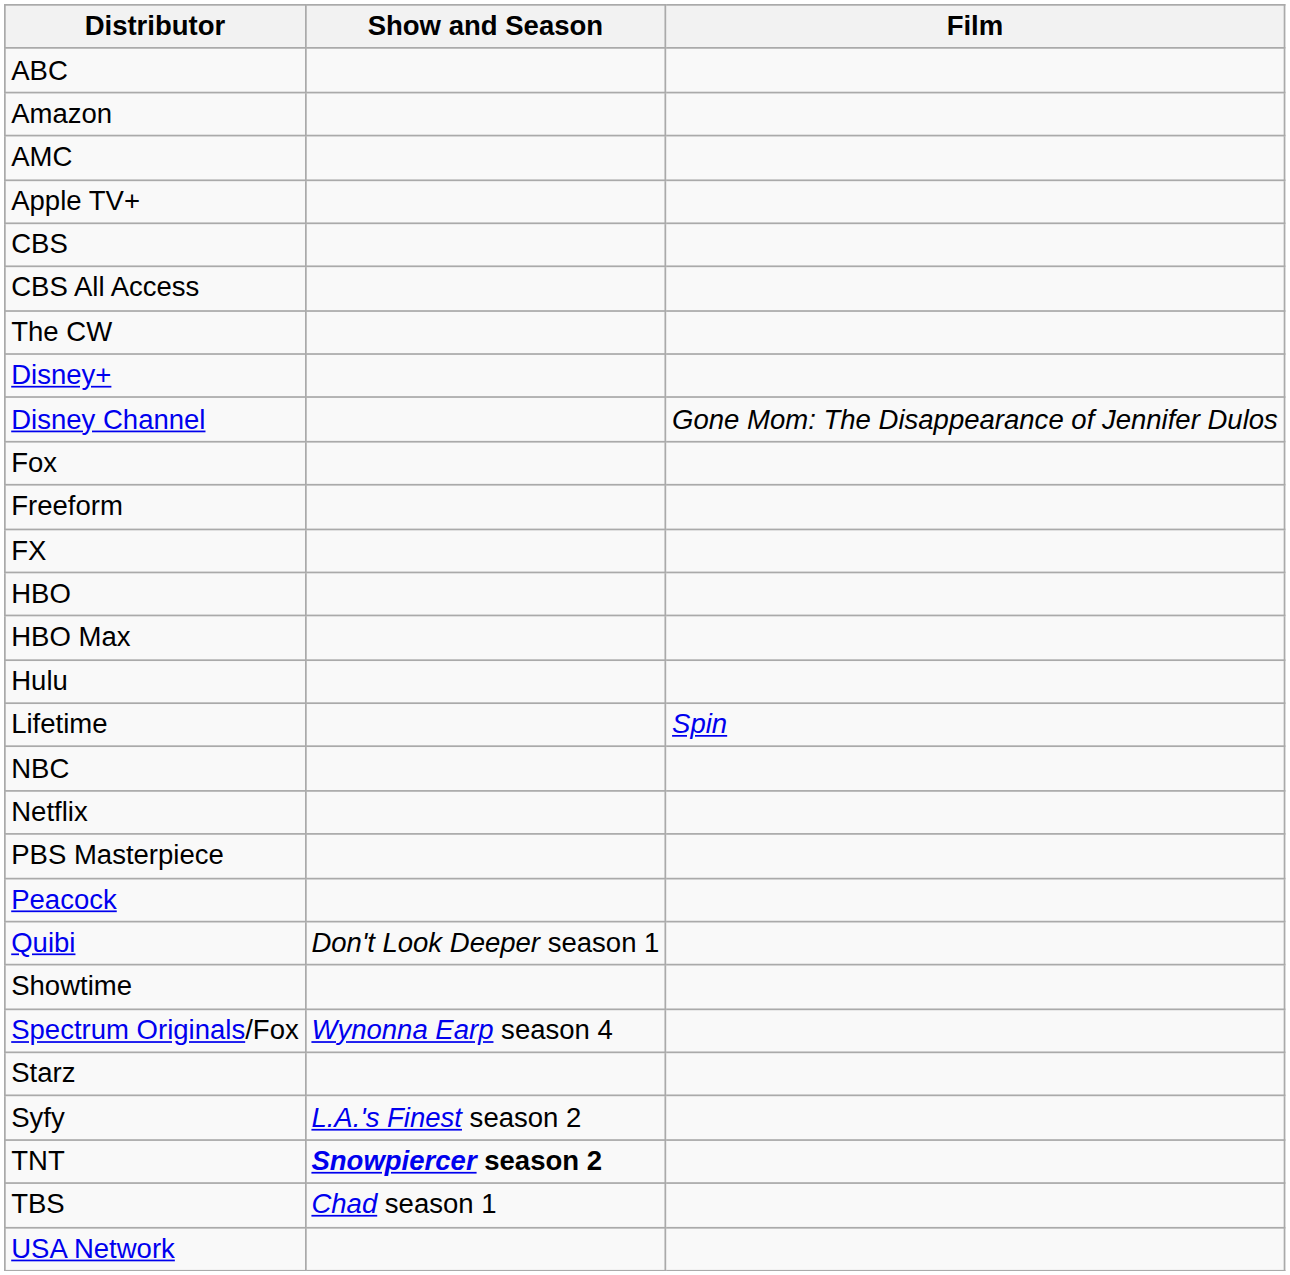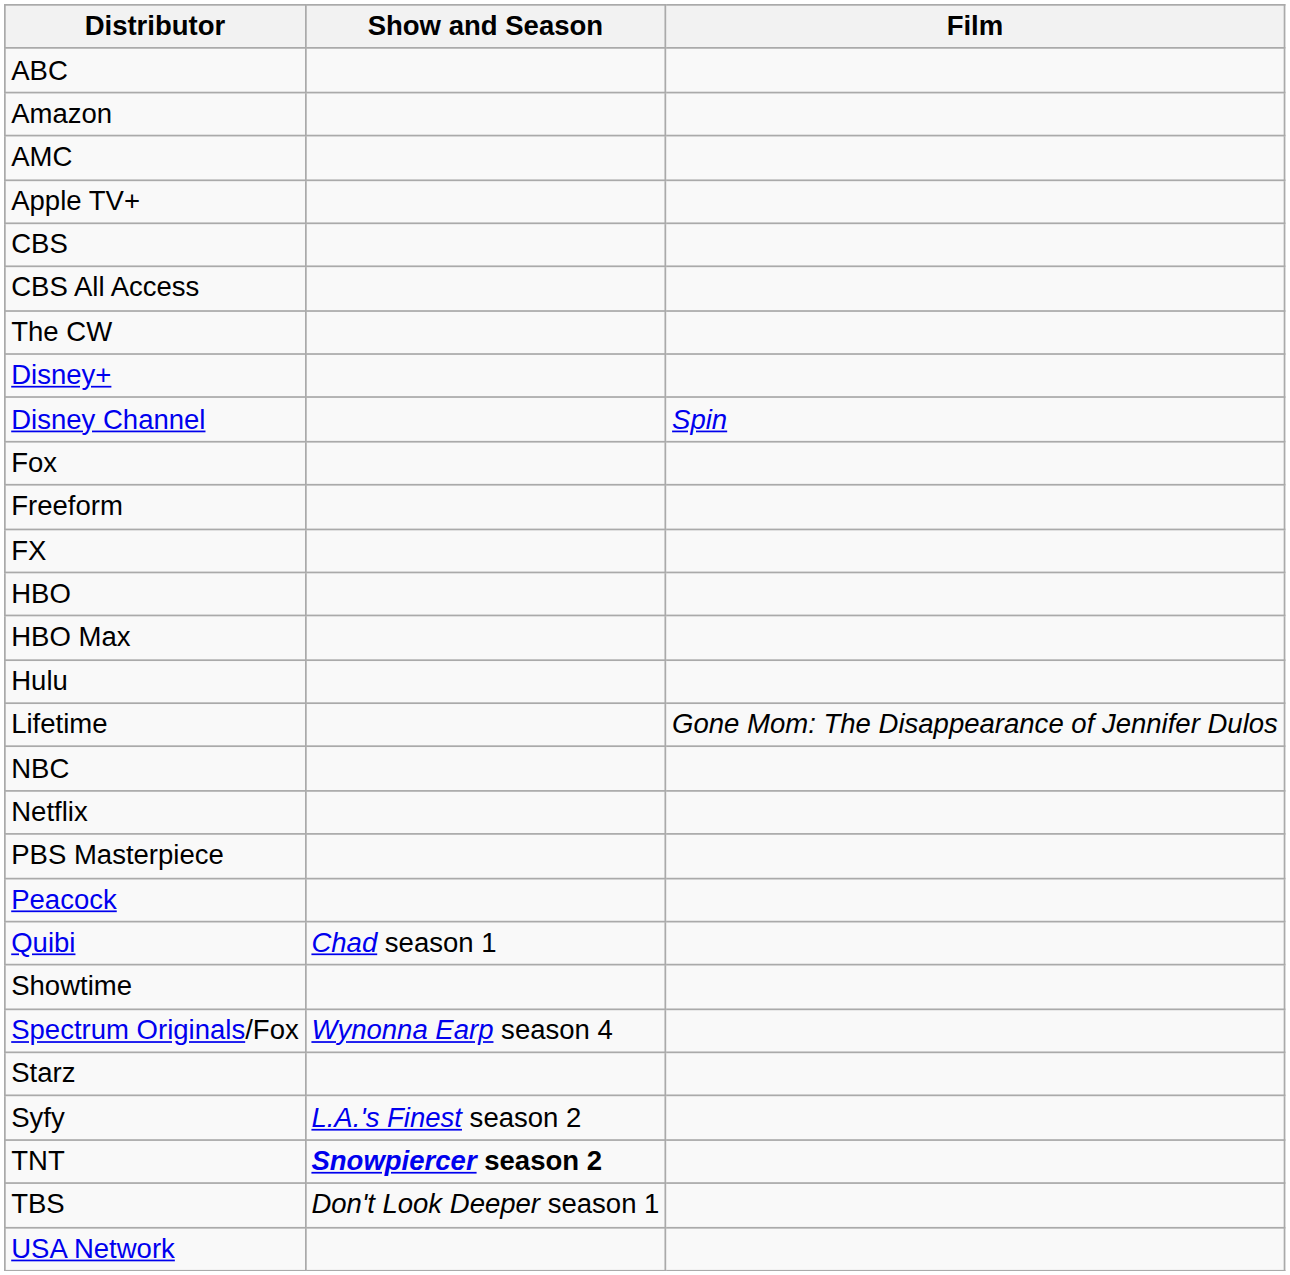Disney Channel | Film: Gone Mom: The Disappearance of Jennifer Dulos -> Spin
Lifetime | Film: Spin -> Gone Mom: The Disappearance of Jennifer Dulos
Quibi | Show and Season: Don't Look Deeper season 1 -> Chad season 1
TBS | Show and Season: Chad season 1 -> Don't Look Deeper season 1
